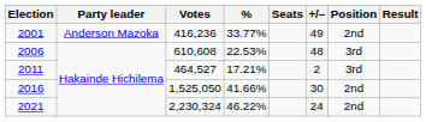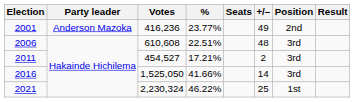2001 | %: 33.77% -> 23.77%
2006 | %: 22.53% -> 22.51%
2011 | Votes: 464,527 -> 454,527
2016 | +/–: 30 -> 14
2016 | Position: 2nd -> 3rd
2021 | +/–: 24 -> 25
2021 | Position: 2nd -> 1st
